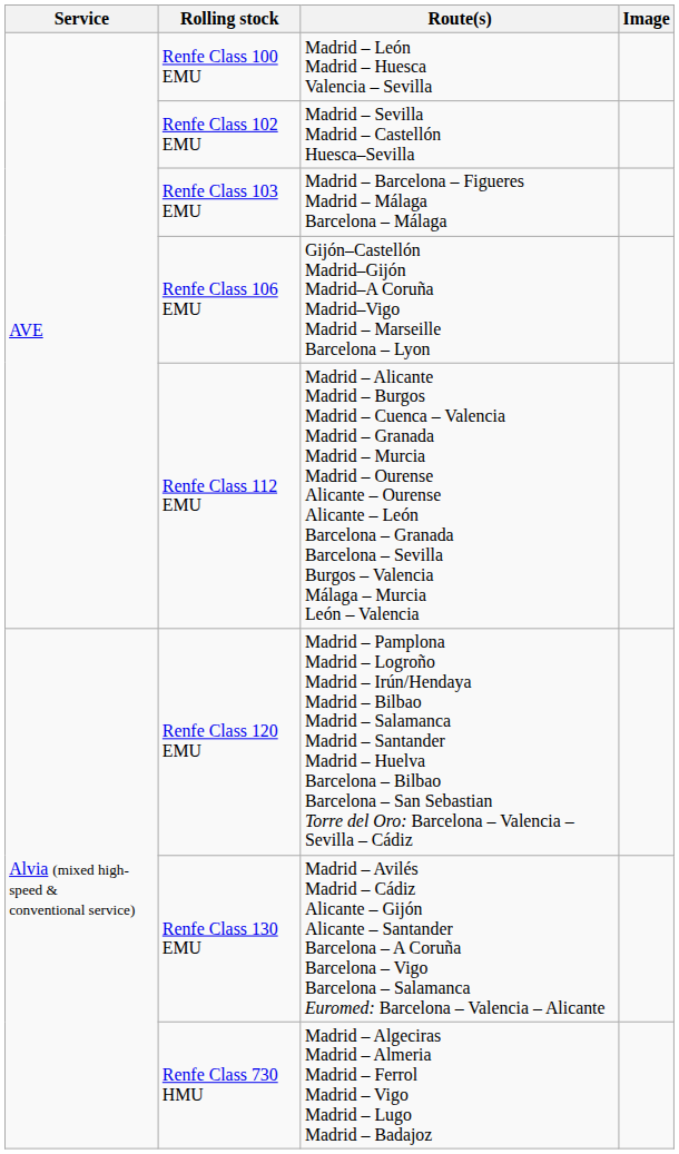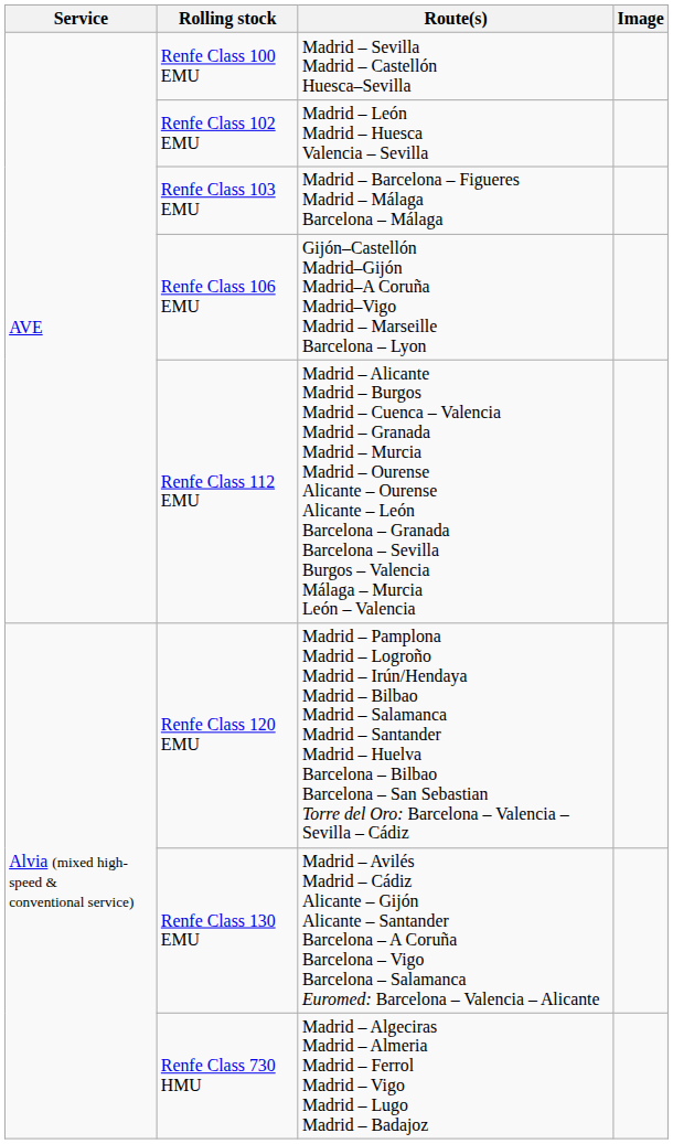Renfe Class 100 EMU | Route(s): Madrid – León Madrid – Huesca Valencia – Sevilla -> Madrid – Sevilla Madrid – Castellón Huesca–Sevilla
Renfe Class 102 EMU | Route(s): Madrid – Sevilla Madrid – Castellón Huesca–Sevilla -> Madrid – León Madrid – Huesca Valencia – Sevilla
